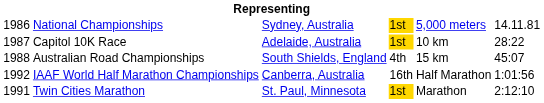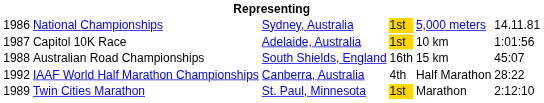Capitol 10K Race | column 6: 28:22 -> 1:01:56
Australian Road Championships | column 4: 4th -> 16th
IAAF World Half Marathon Championships | column 4: 16th -> 4th
IAAF World Half Marathon Championships | column 6: 1:01:56 -> 28:22
Twin Cities Marathon | column 1: 1991 -> 1989
